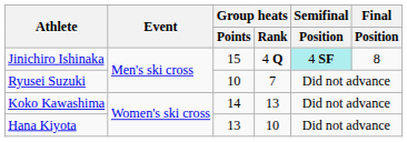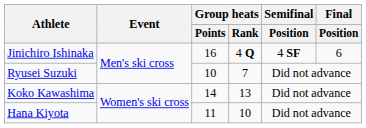Jinichiro Ishinaka | Group heats / Points: 15 -> 16
Jinichiro Ishinaka | Semifinal / Position: paleturquoise background -> no background
Jinichiro Ishinaka | Final / Position: 8 -> 6
Hana Kiyota | Group heats / Points: 13 -> 11
